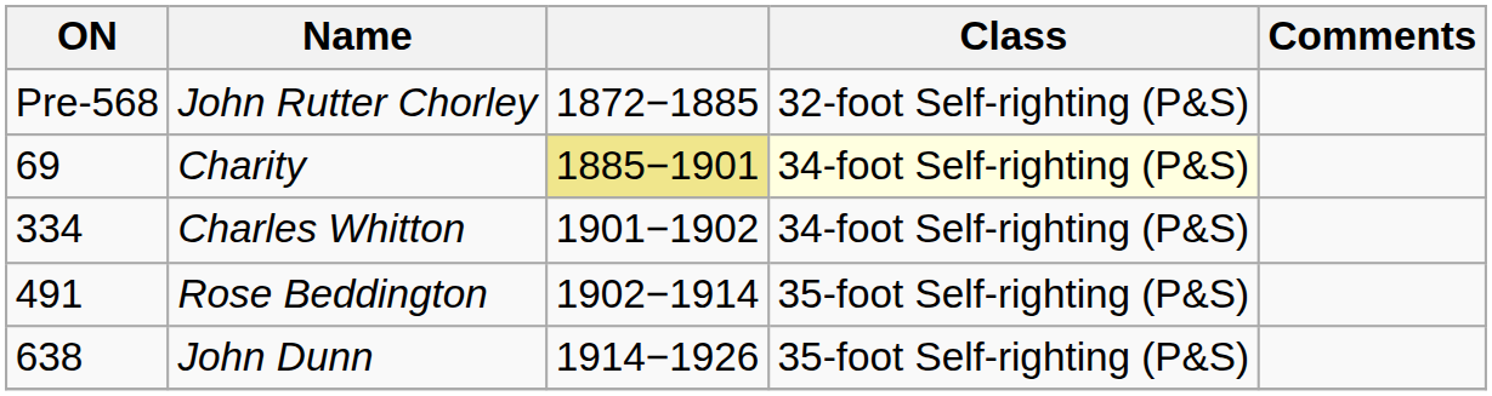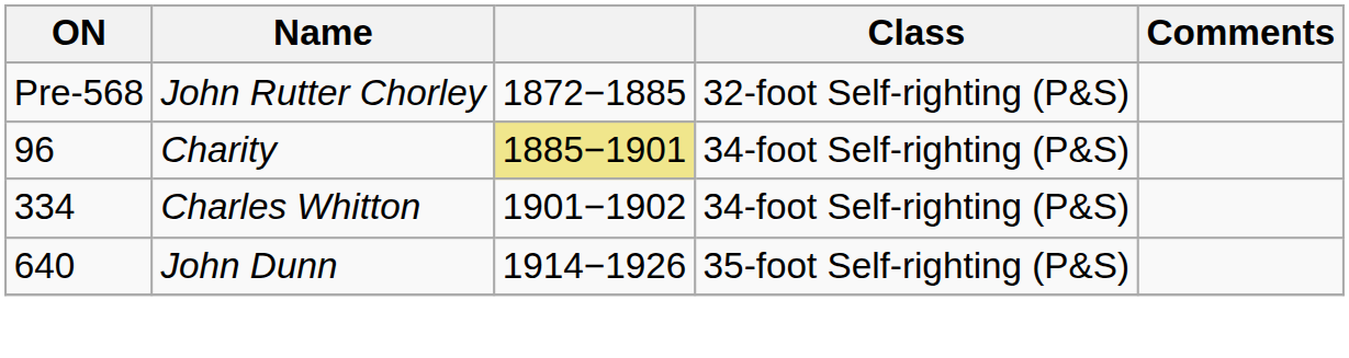Charity | ON: 69 -> 96
Charity | Class: lightyellow background -> no background
- row: 491 | Rose Beddington | 1902−1914 | 35-foot Self-righting (P&S)
John Dunn | ON: 638 -> 640
